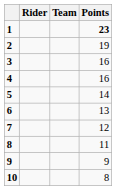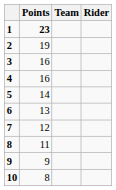columns swapped: Rider <-> Points
